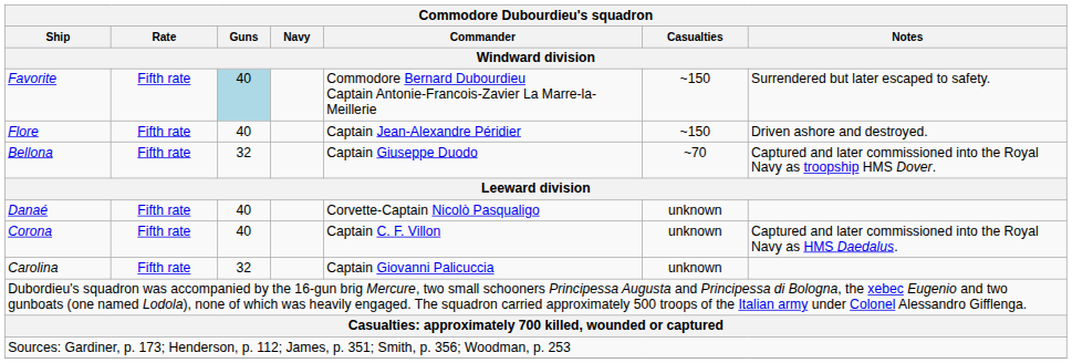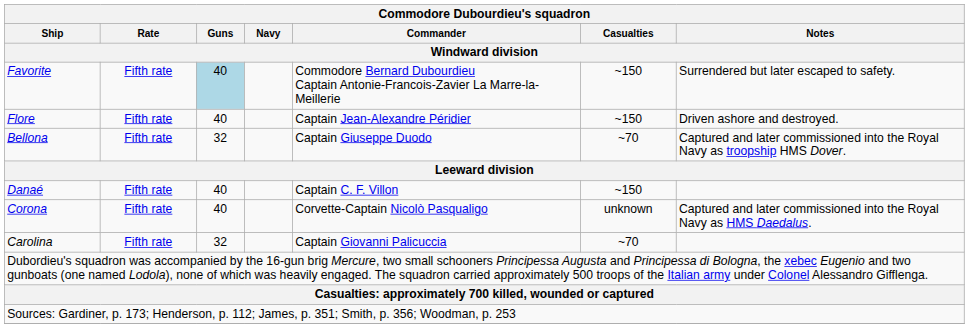Danaé | Commander / Windward division: Corvette-Captain Nicolò Pasqualigo -> Captain C. F. Villon
Danaé | Casualties / Windward division: unknown -> ~150
Corona | Commander / Windward division: Captain C. F. Villon -> Corvette-Captain Nicolò Pasqualigo
Carolina | Casualties / Windward division: unknown -> ~70
